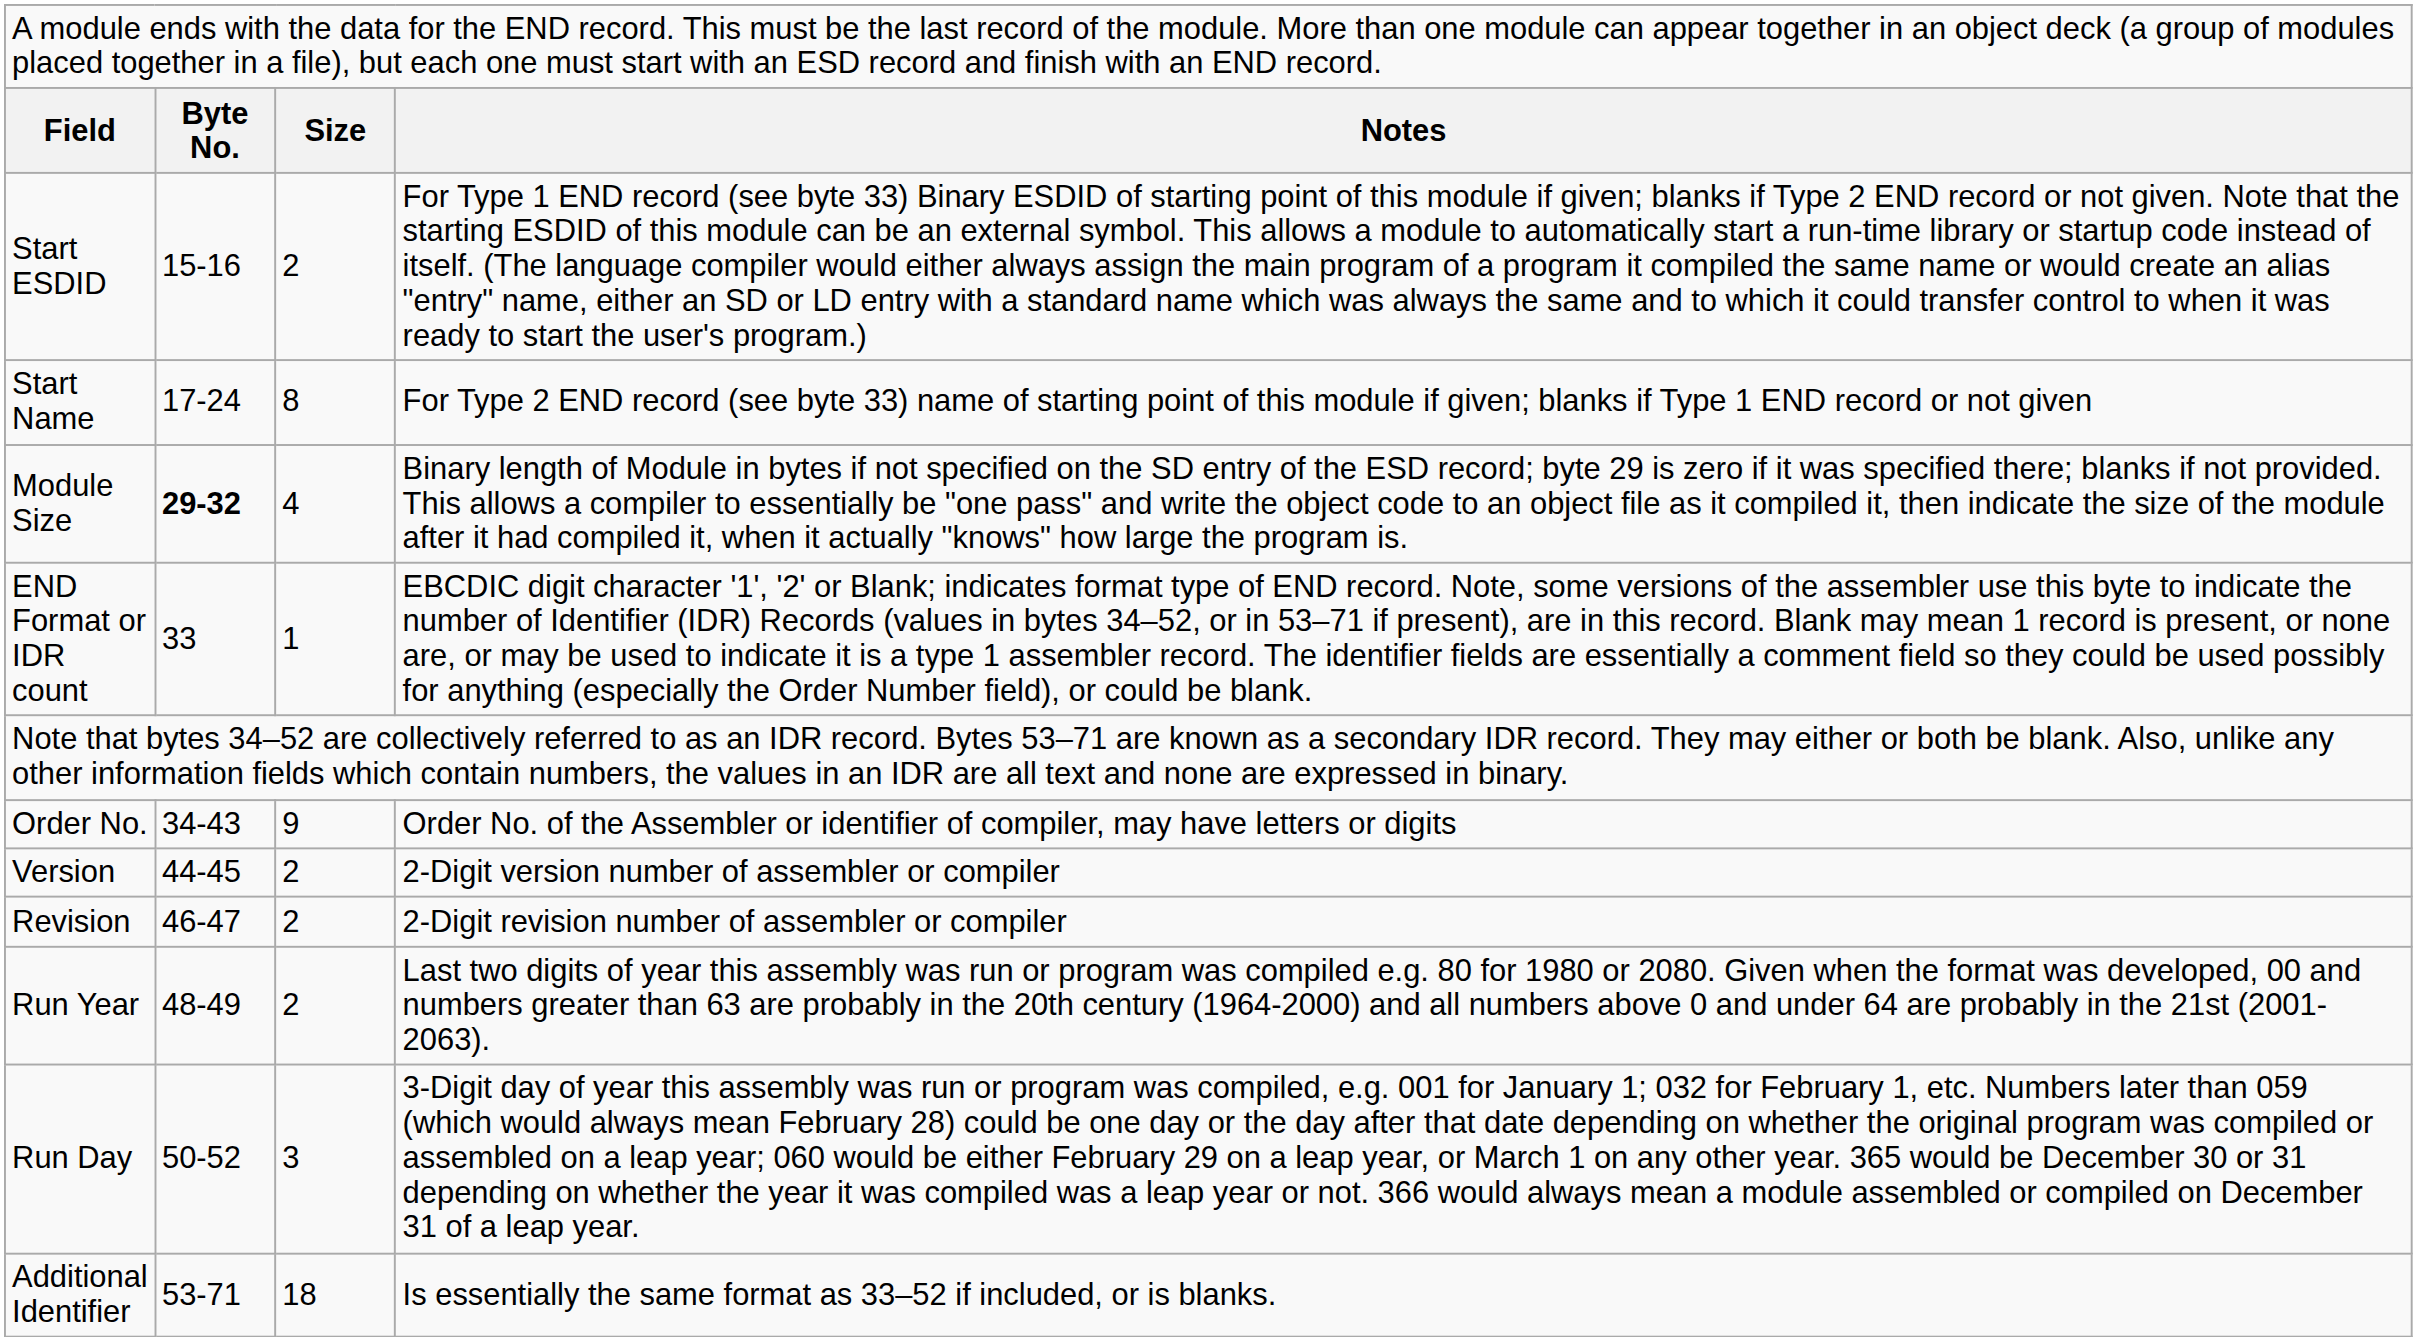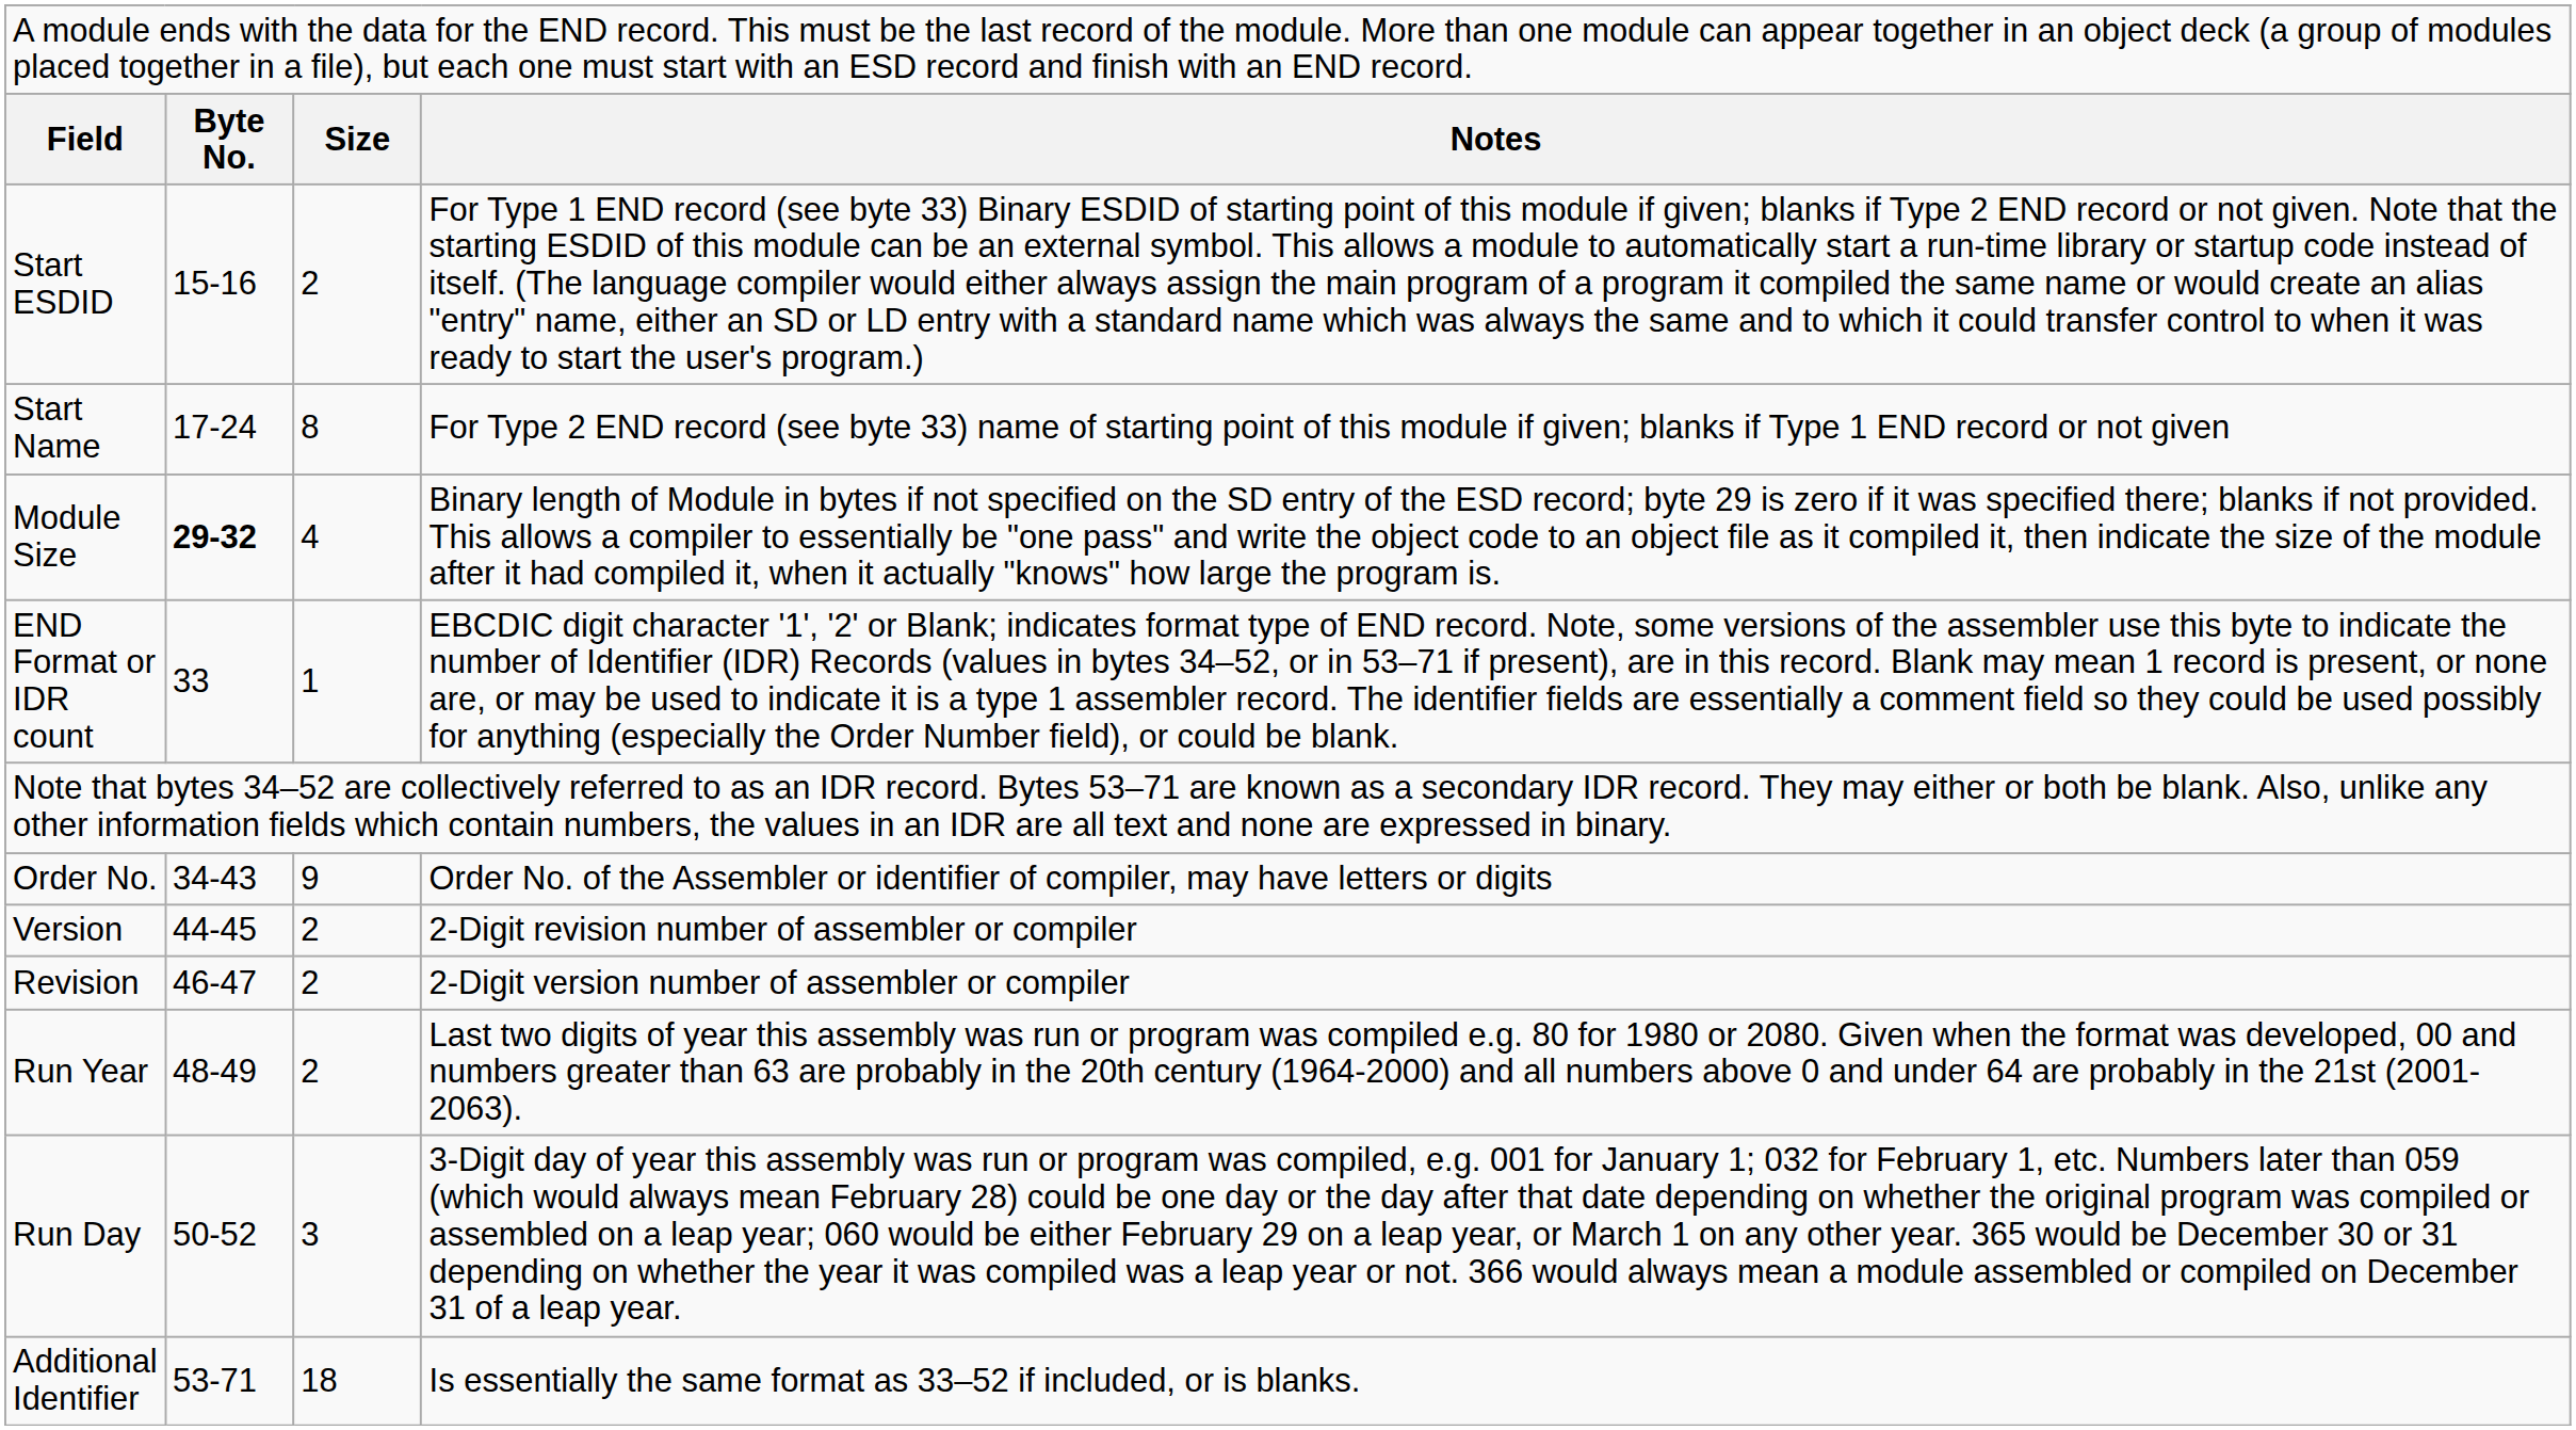Version | column 4: 2-Digit version number of assembler or compiler -> 2-Digit revision number of assembler or compiler
Revision | column 4: 2-Digit revision number of assembler or compiler -> 2-Digit version number of assembler or compiler
